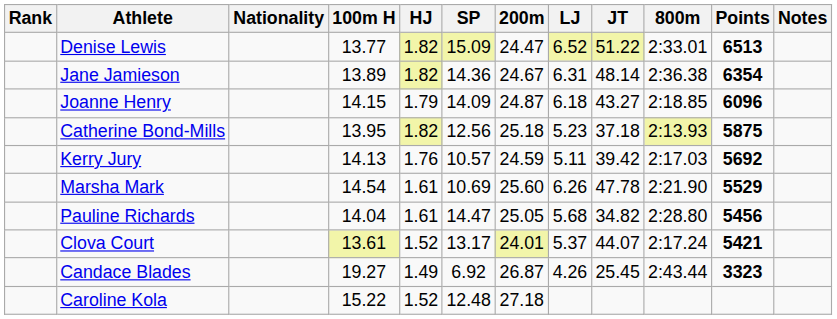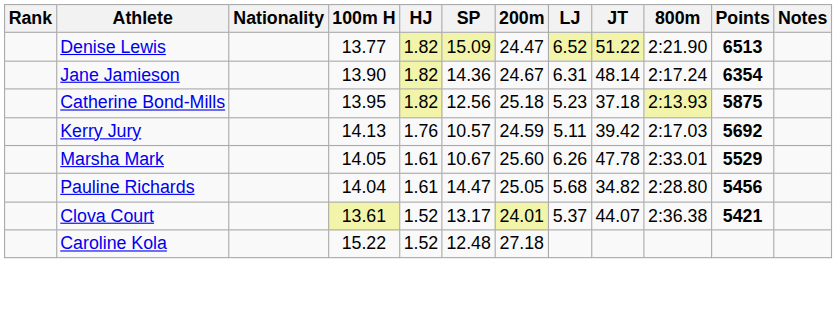Denise Lewis | 800m: 2:33.01 -> 2:21.90
Jane Jamieson | 100m H: 13.89 -> 13.90
Jane Jamieson | 800m: 2:36.38 -> 2:17.24
- row: Joanne Henry | 14.15 | 1.79 | 14.09 | 24.87 | 6.18 | 43.27 | 2:18.85 | 6096
Marsha Mark | 100m H: 14.54 -> 14.05
Marsha Mark | SP: 10.69 -> 10.67
Marsha Mark | 800m: 2:21.90 -> 2:33.01
Clova Court | 800m: 2:17.24 -> 2:36.38
- row: Candace Blades | 19.27 | 1.49 | 6.92 | 26.87 | 4.26 | 25.45 | 2:43.44 | 3323
